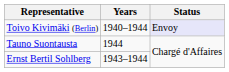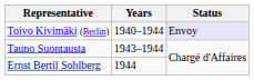Tauno Suontausta | Years: 1944 -> 1943–1944
Ernst Bertil Sohlberg | Years: 1943–1944 -> 1944
